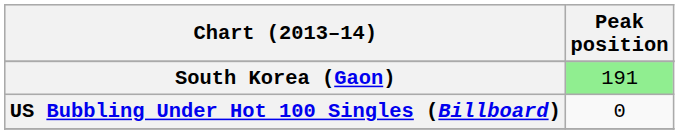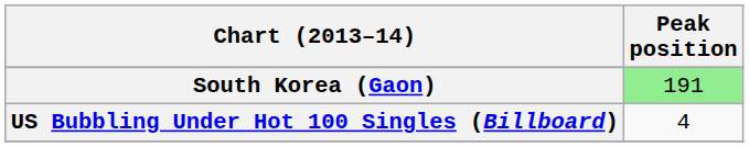US Bubbling Under Hot 100 Singles (Billboard) | Peak position: 0 -> 4
